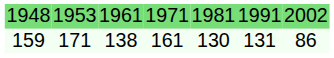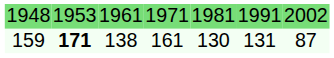159 | column 2: normal -> bold
159 | column 7: 86 -> 87
